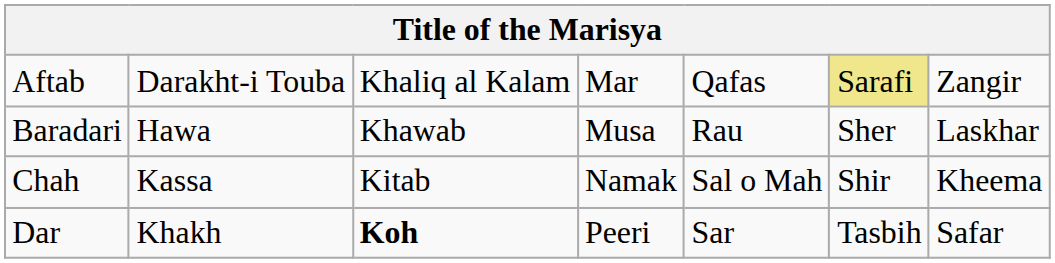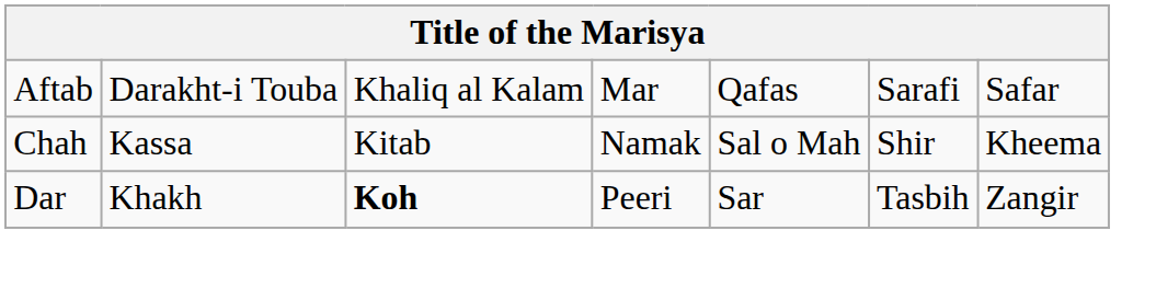Aftab | column 6: khaki background -> no background
Aftab | column 7: Zangir -> Safar
- row: Baradari | Hawa | Khawab | Musa | Rau | Sher | Laskhar
Dar | column 7: Safar -> Zangir
